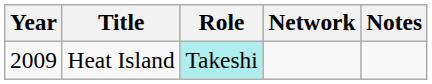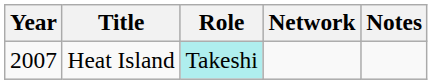Heat Island | Year: 2009 -> 2007
